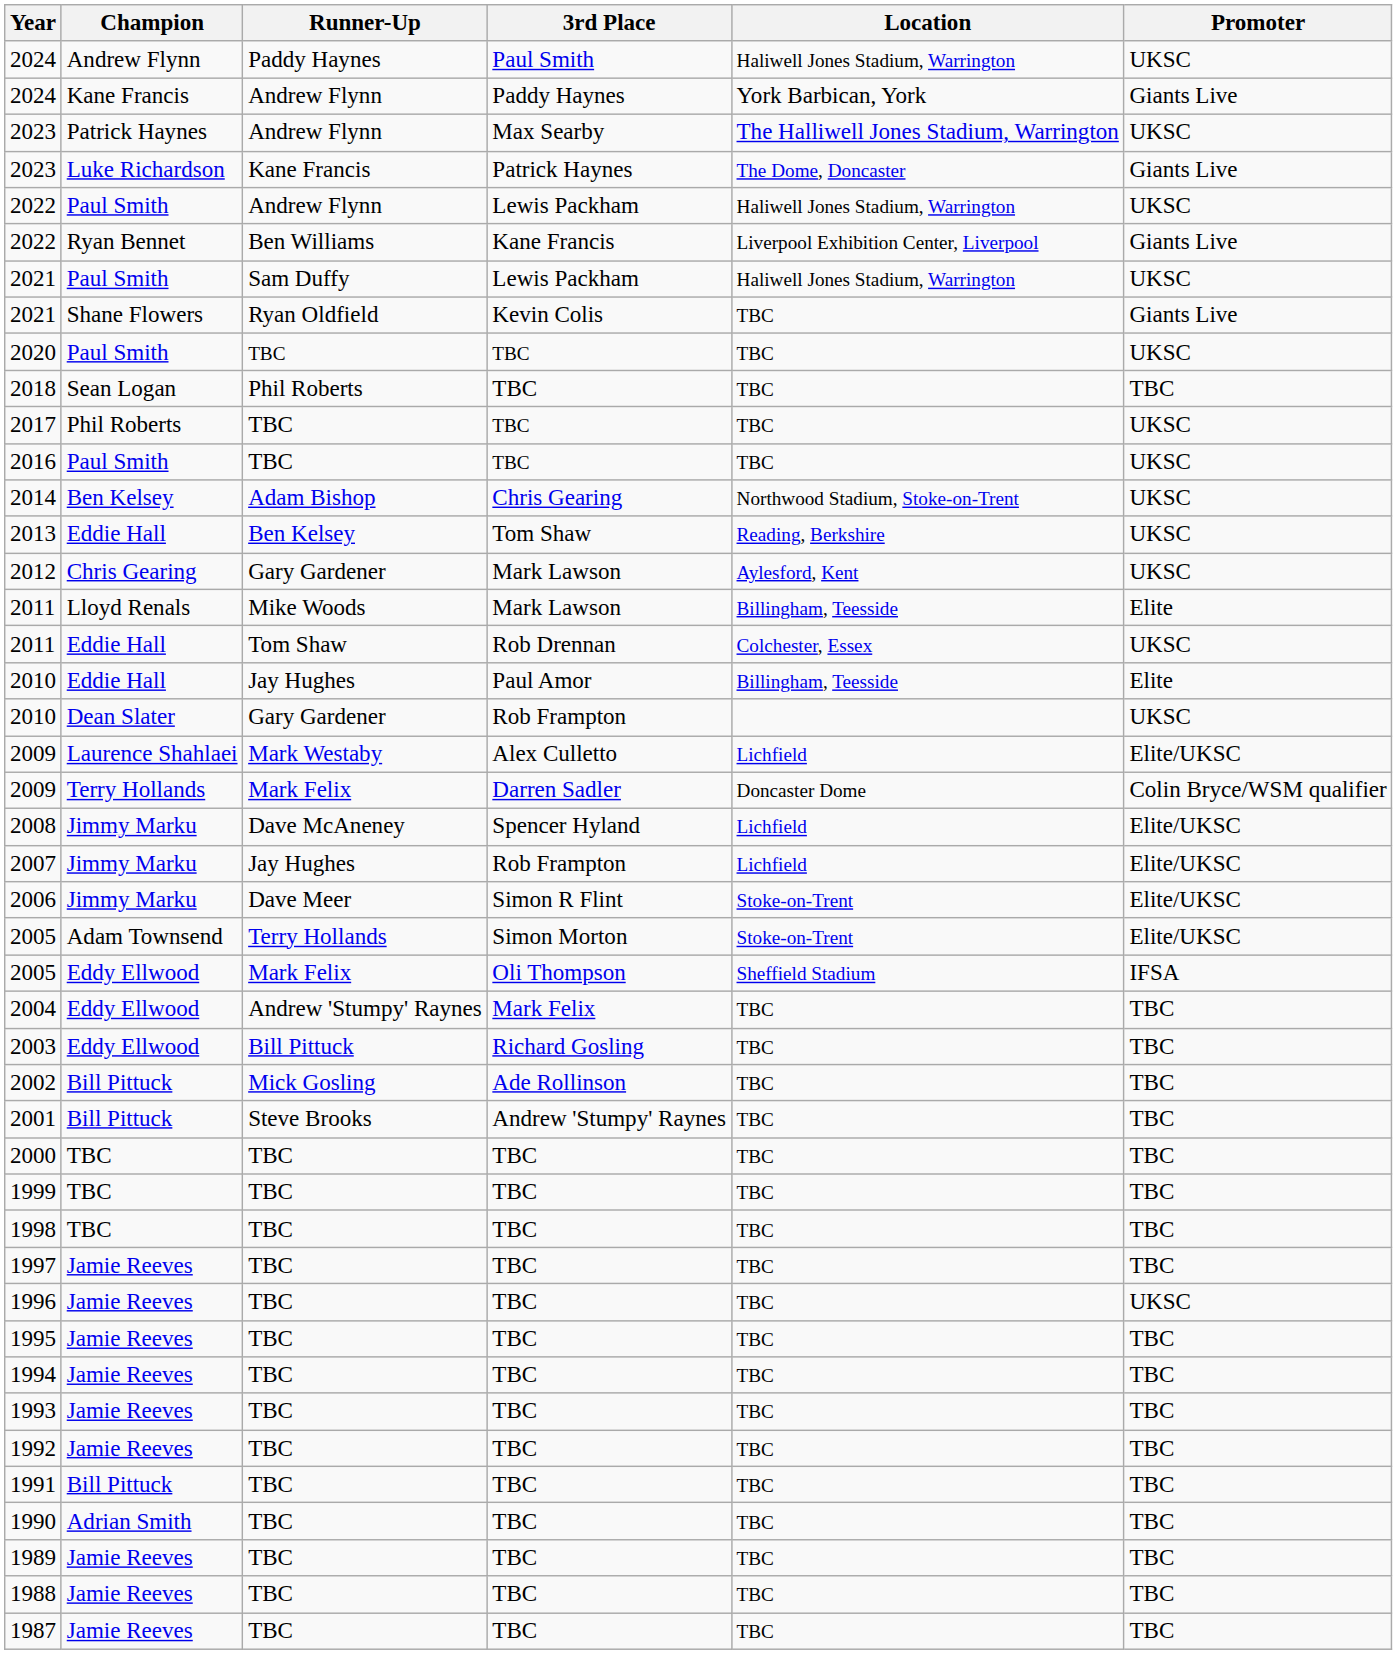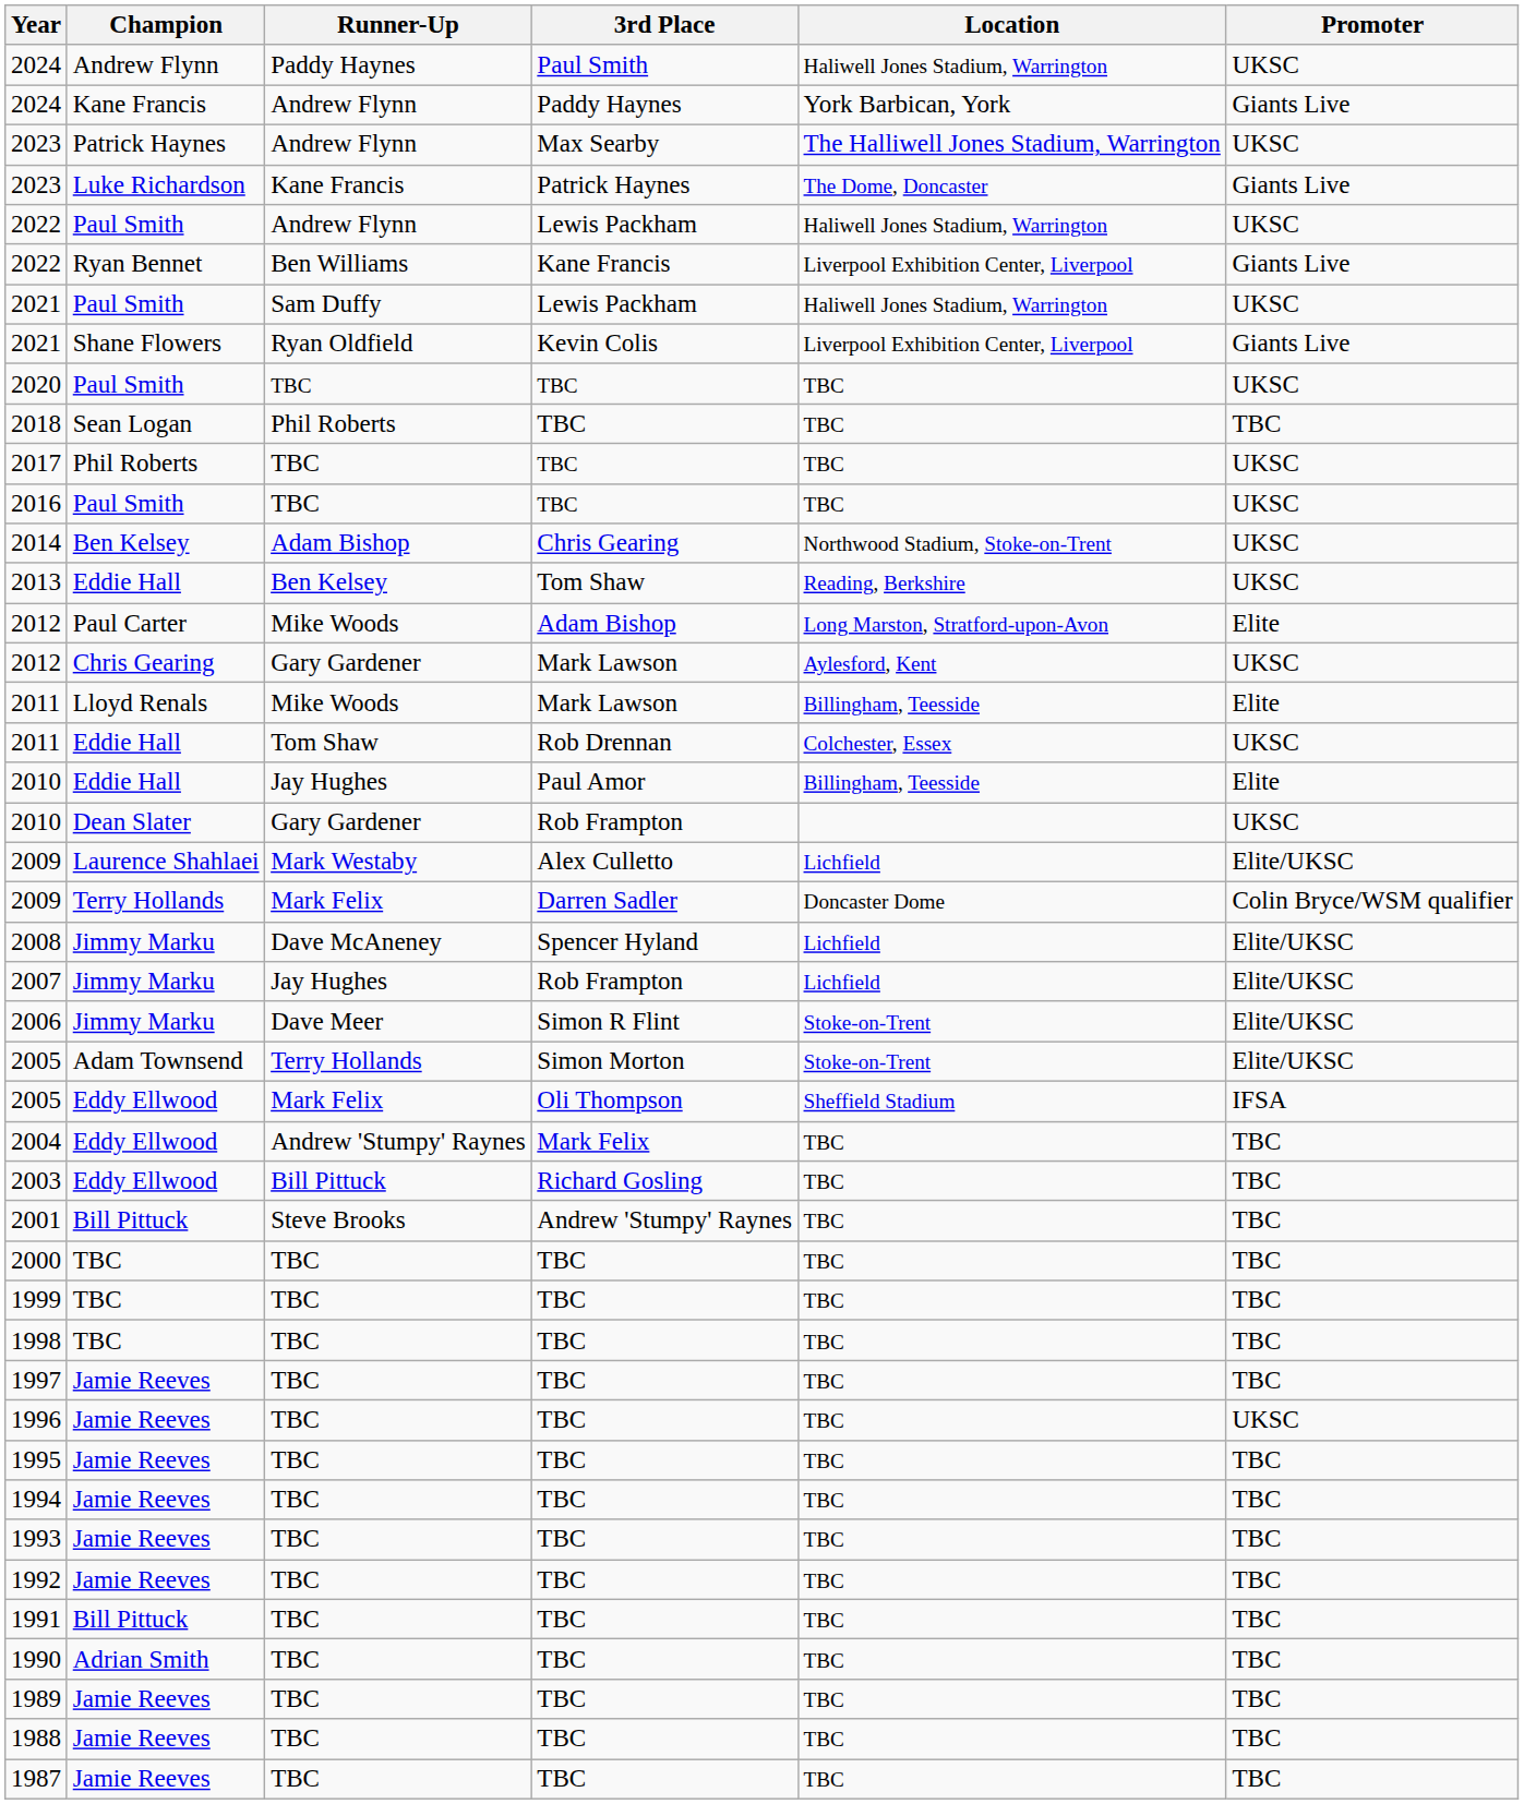2021 / Kevin Colis | Location: TBC -> Liverpool Exhibition Center, Liverpool
+ row: 2012 | Paul Carter | Mike Woods | Adam Bishop | Long Marston, Stratford-upon-Avon | Elite
- row: 2002 | Bill Pittuck | Mick Gosling | Ade Rollinson | TBC | TBC
